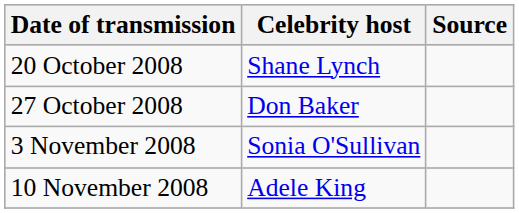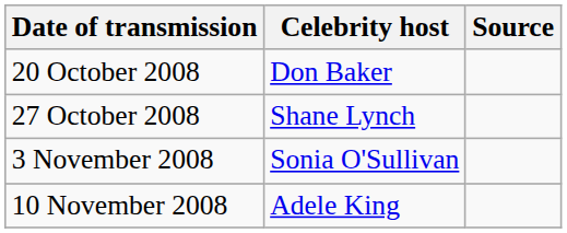20 October 2008 | Celebrity host: Shane Lynch -> Don Baker
27 October 2008 | Celebrity host: Don Baker -> Shane Lynch
